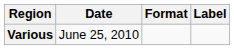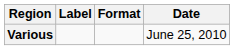columns swapped: Date <-> Label
